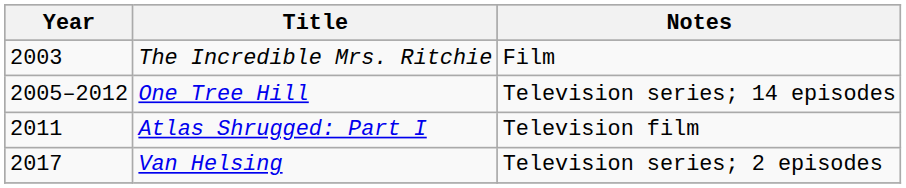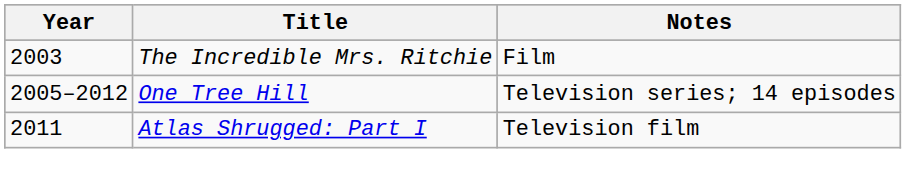- row: 2017 | Van Helsing | Television series; 2 episodes
